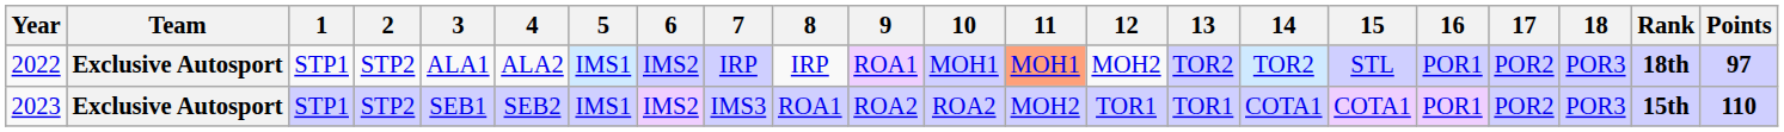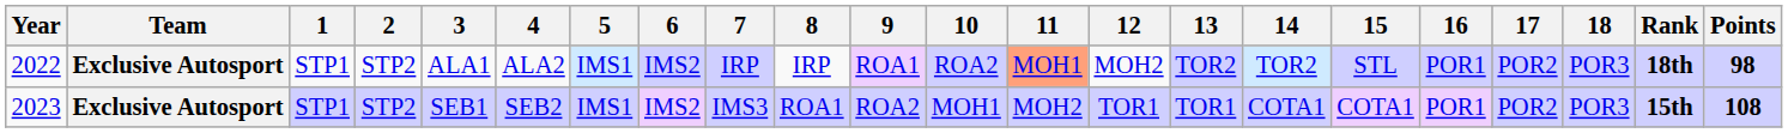2022 | 10: MOH1 -> ROA2
2022 | Points: 97 -> 98
2023 | 10: ROA2 -> MOH1
2023 | Points: 110 -> 108
